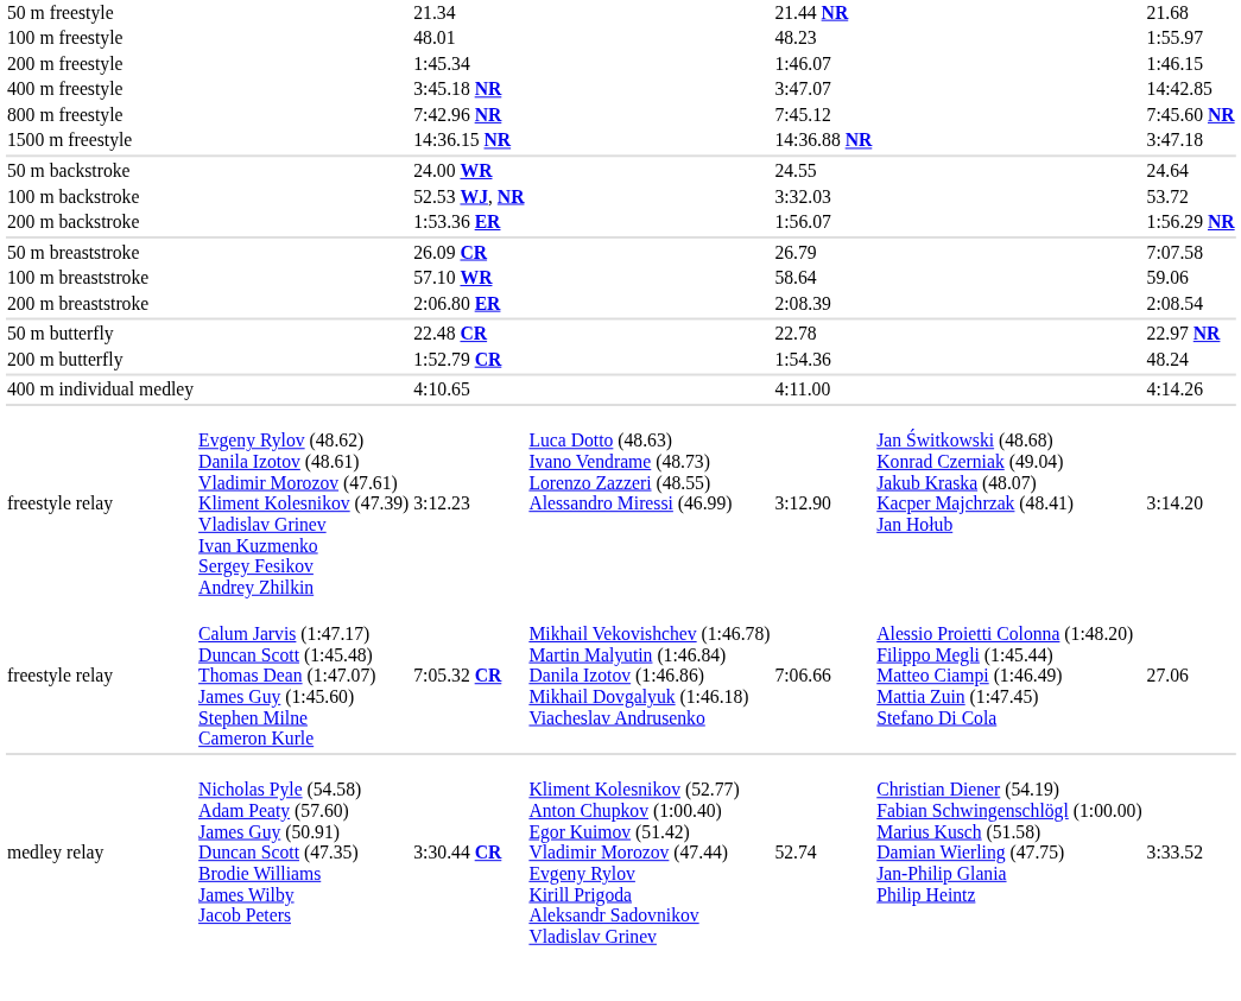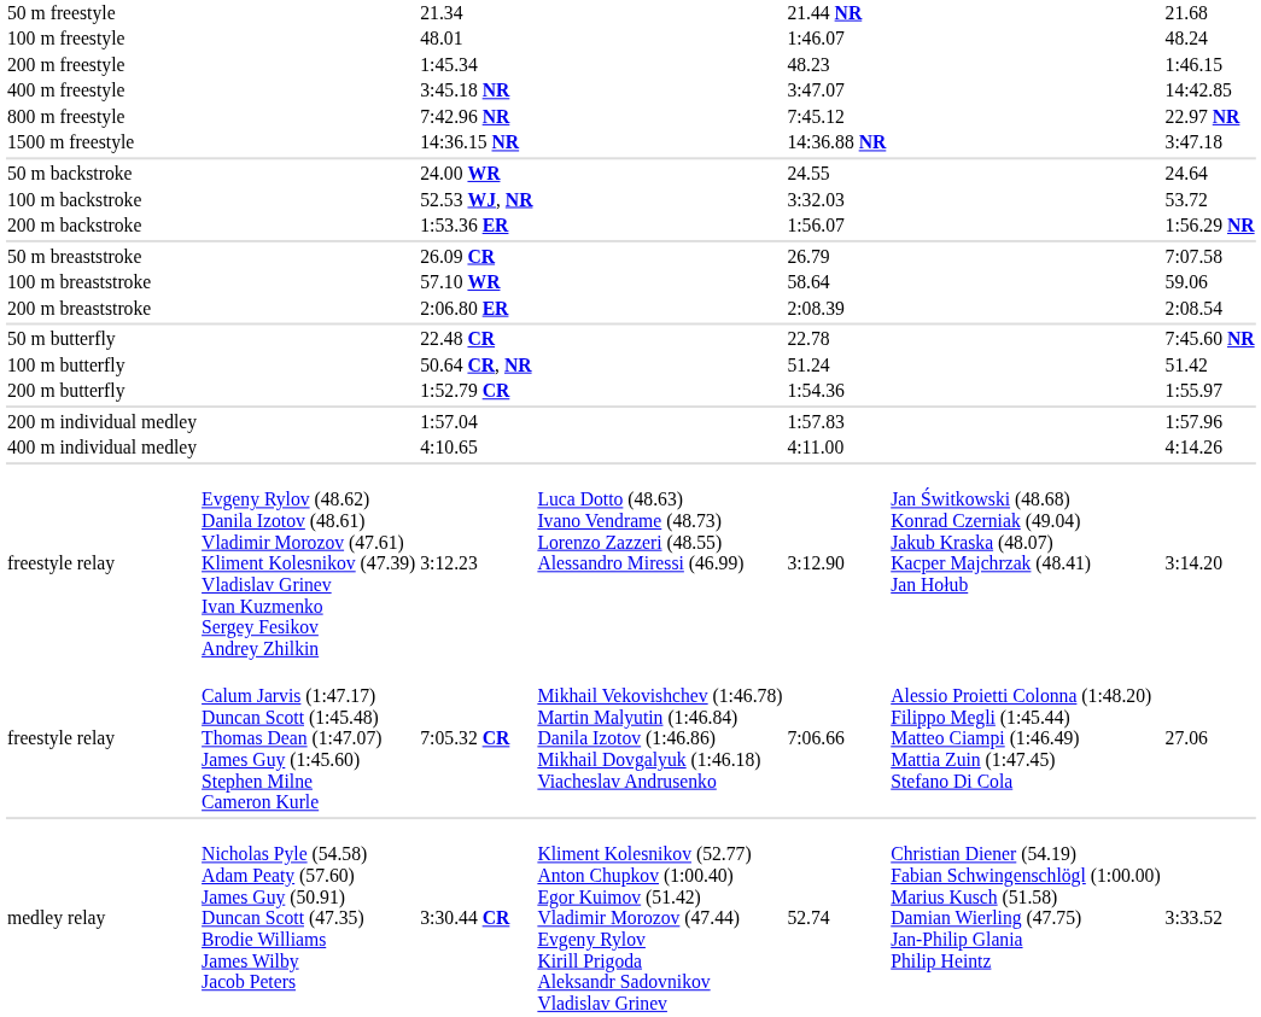48.01 | column 5: 48.23 -> 1:46.07
48.01 | column 7: 1:55.97 -> 48.24
1:45.34 | column 5: 1:46.07 -> 48.23
7:42.96 NR | column 7: 7:45.60 NR -> 22.97 NR
22.48 CR | column 7: 22.97 NR -> 7:45.60 NR
+ row: 100 m butterfly | 50.64 CR, NR | 51.24 | 51.42
1:52.79 CR | column 7: 48.24 -> 1:55.97
+ row: 200 m individual medley | 1:57.04 | 1:57.83 | 1:57.96
